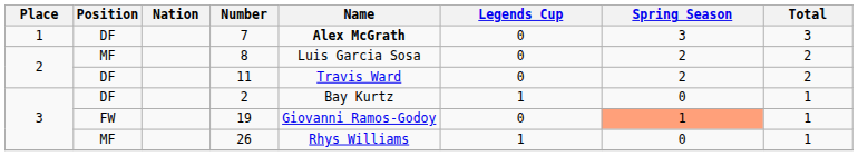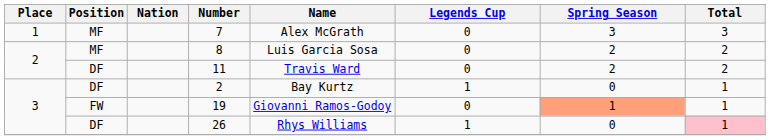7 | Position: DF -> MF
7 | Name: bold -> normal
26 | Position: MF -> DF
26 | Total: no background -> pink background
